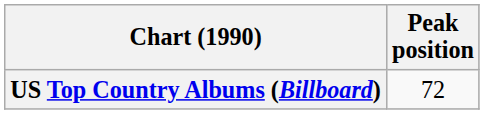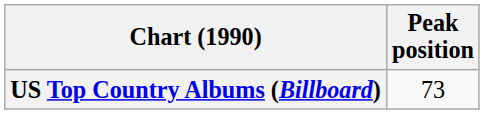US Top Country Albums (Billboard) | Peak position: 72 -> 73
